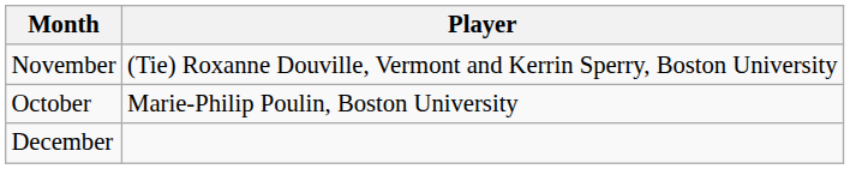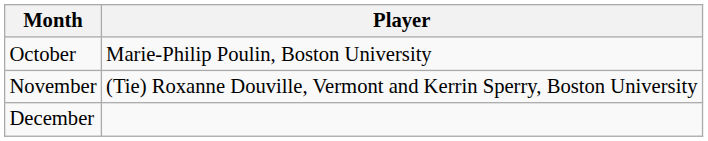rows swapped: October <-> November
